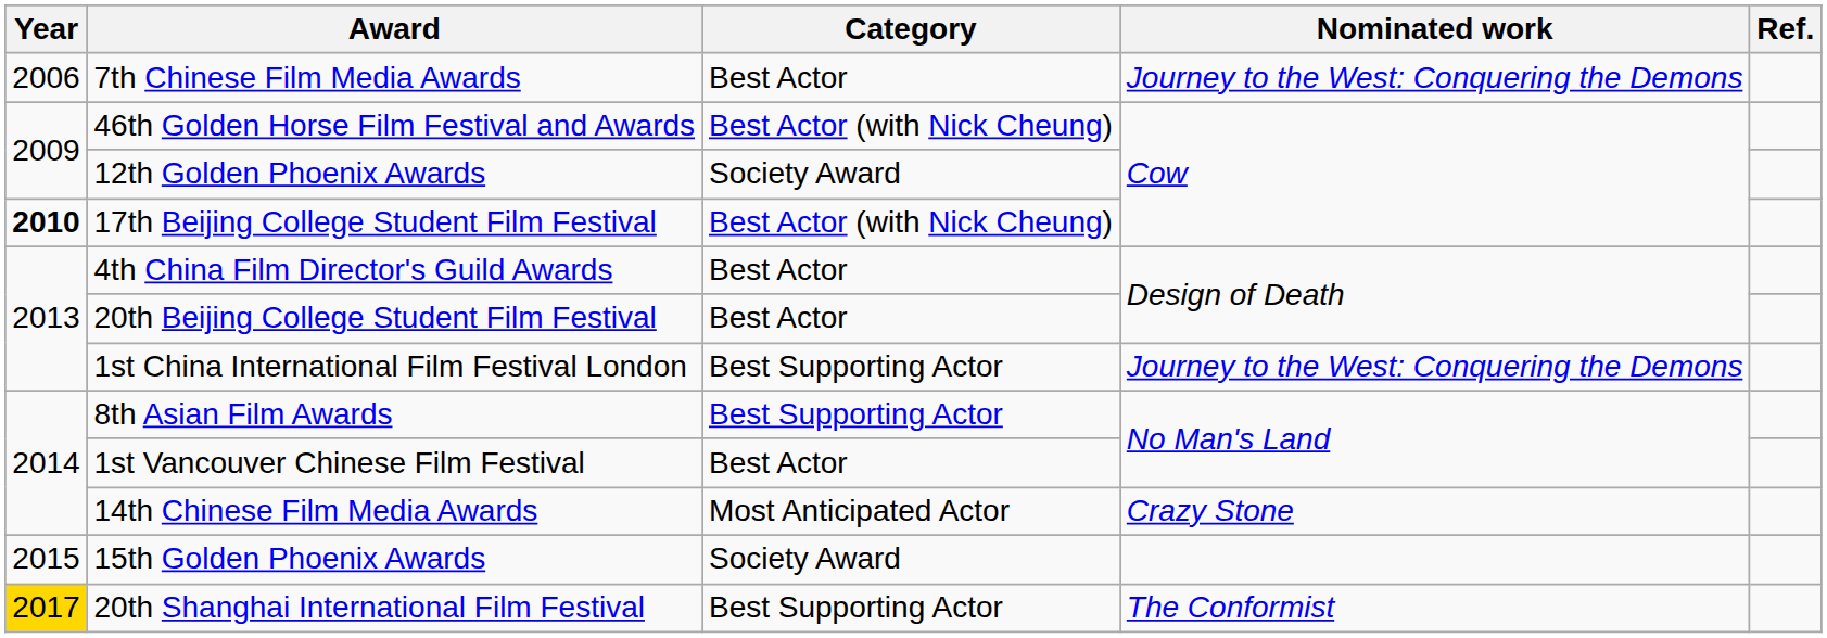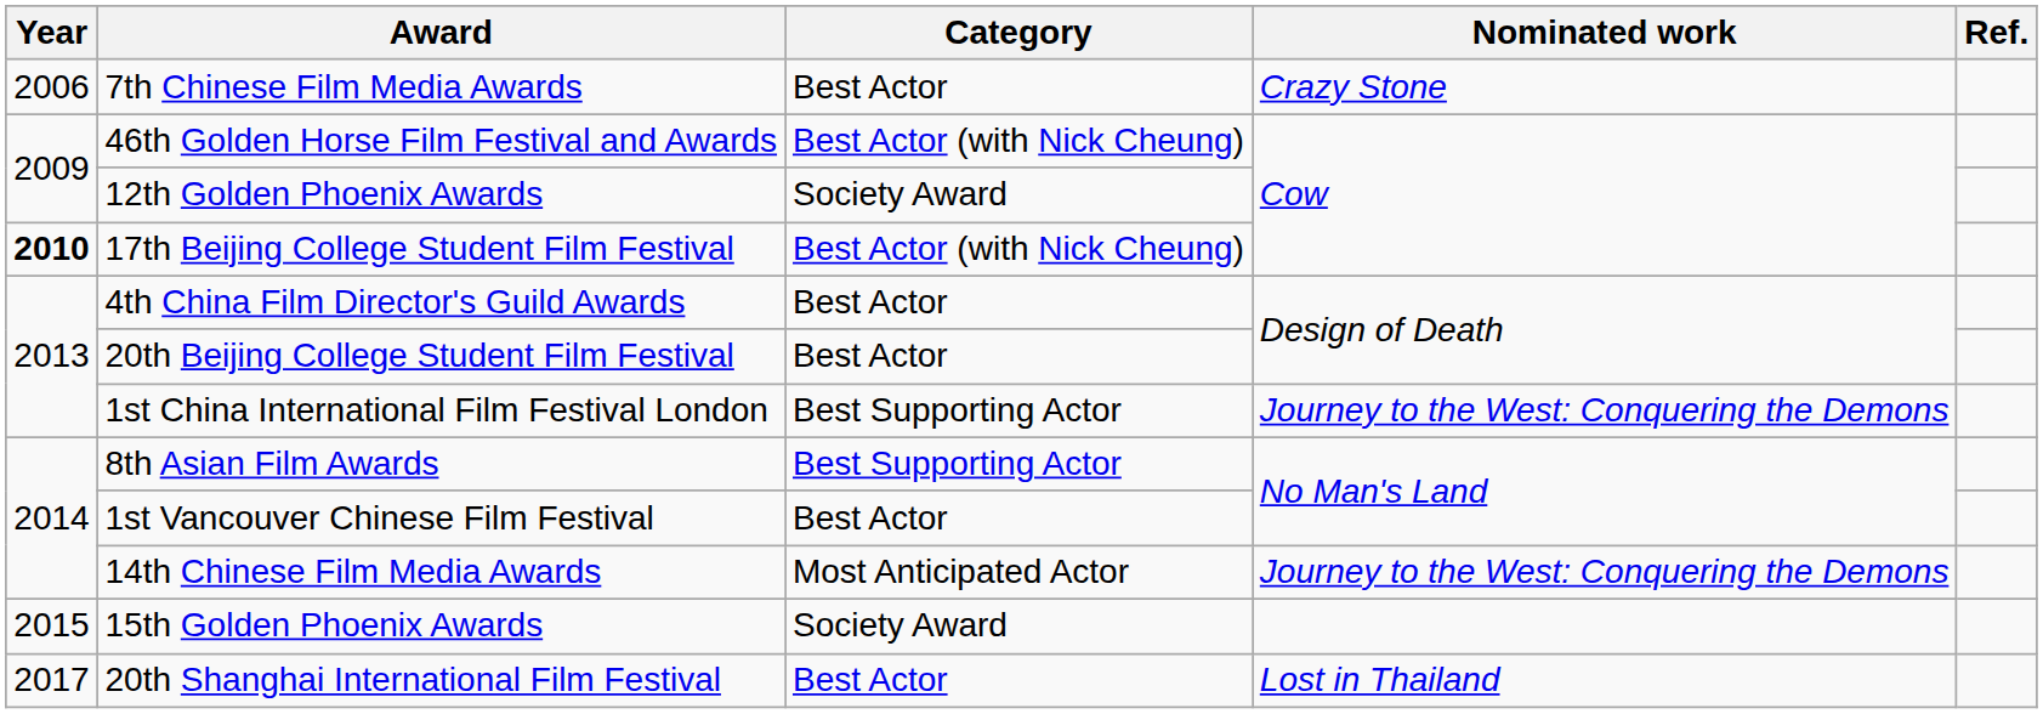7th Chinese Film Media Awards | Nominated work: Journey to the West: Conquering the Demons -> Crazy Stone
14th Chinese Film Media Awards | Nominated work: Crazy Stone -> Journey to the West: Conquering the Demons
20th Shanghai International Film Festival | Year: gold background -> no background
20th Shanghai International Film Festival | Category: Best Supporting Actor -> Best Actor
20th Shanghai International Film Festival | Nominated work: The Conformist -> Lost in Thailand
